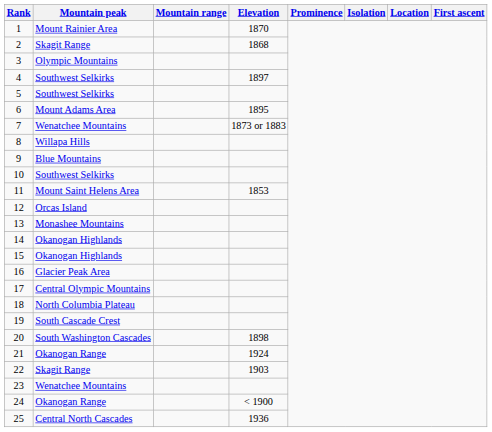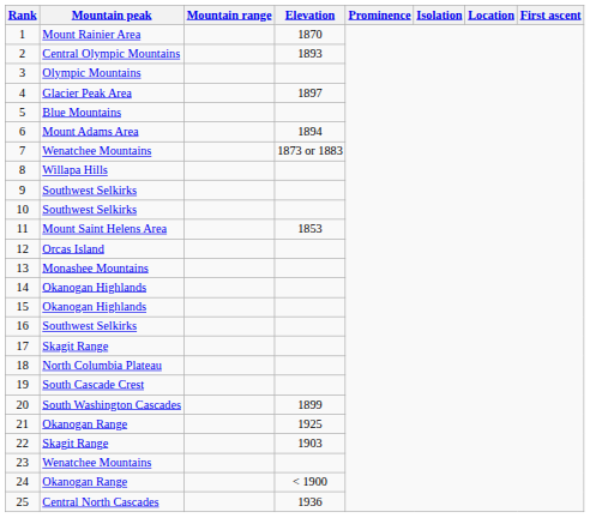2 | Mountain peak: Skagit Range -> Central Olympic Mountains
2 | Elevation: 1868 -> 1893
4 | Mountain peak: Southwest Selkirks -> Glacier Peak Area
5 | Mountain peak: Southwest Selkirks -> Blue Mountains
6 | Elevation: 1895 -> 1894
9 | Mountain peak: Blue Mountains -> Southwest Selkirks
16 | Mountain peak: Glacier Peak Area -> Southwest Selkirks
17 | Mountain peak: Central Olympic Mountains -> Skagit Range
20 | Elevation: 1898 -> 1899
21 | Elevation: 1924 -> 1925
